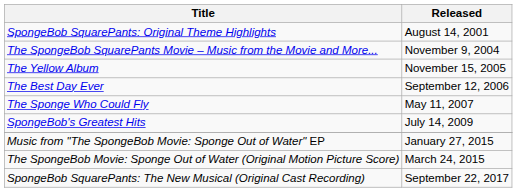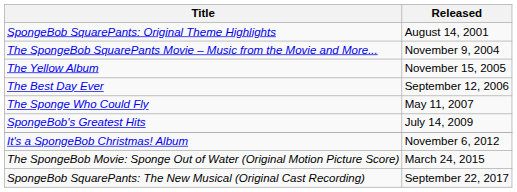+ row: It's a SpongeBob Christmas! Album | November 6, 2012
- row: Music from "The SpongeBob Movie: Sponge Out of Water" EP | January 27, 2015
